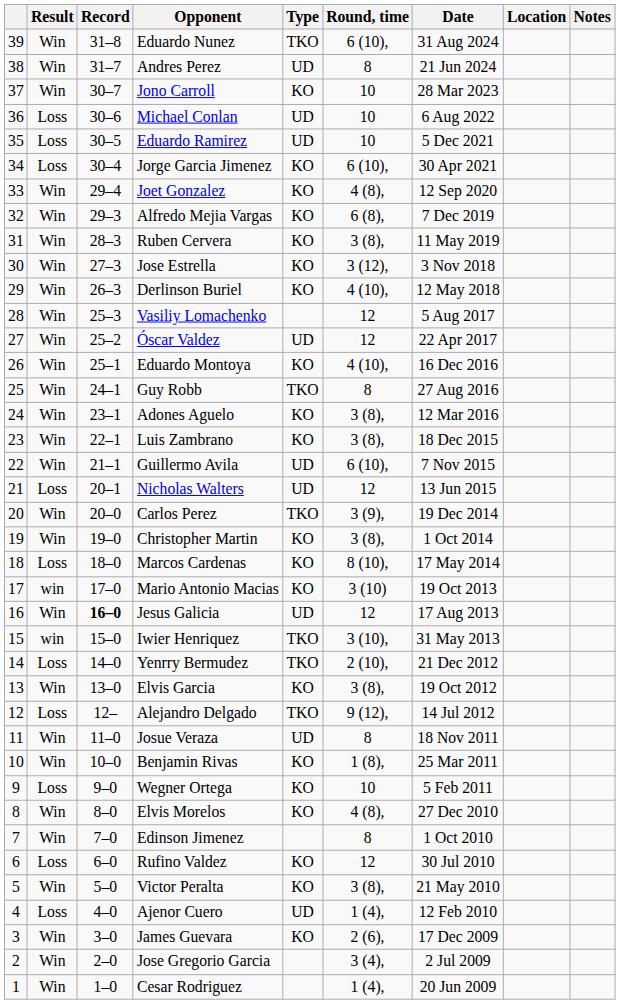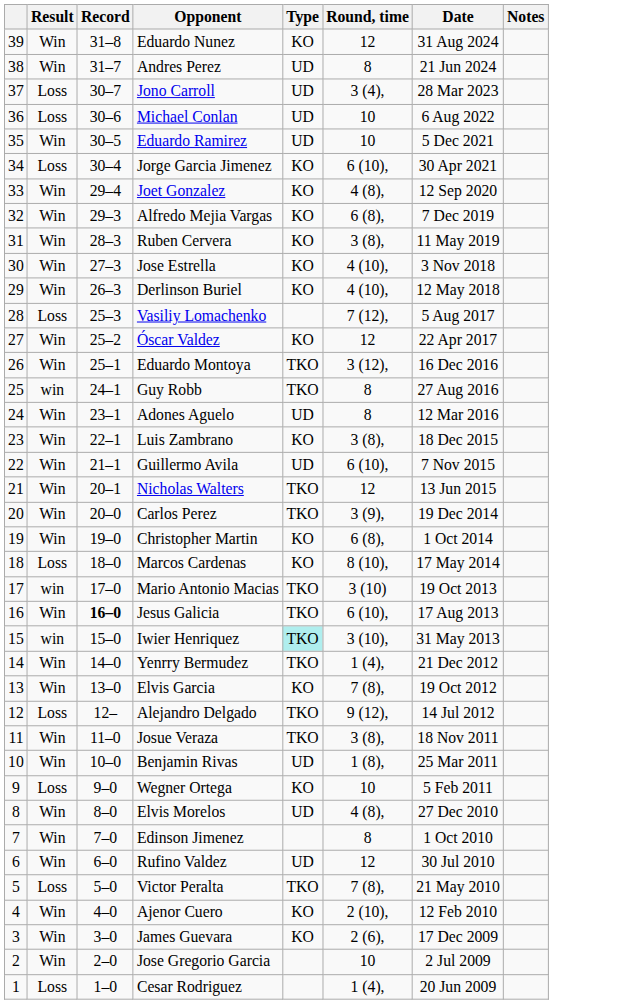- column: Location
Eduardo Nunez | Type: TKO -> KO
Eduardo Nunez | Round, time: 6 (10), -> 12
Jono Carroll | Result: Win -> Loss
Jono Carroll | Type: KO -> UD
Jono Carroll | Round, time: 10 -> 3 (4),
Eduardo Ramirez | Result: Loss -> Win
Jose Estrella | Round, time: 3 (12), -> 4 (10),
Vasiliy Lomachenko | Result: Win -> Loss
Vasiliy Lomachenko | Round, time: 12 -> 7 (12),
Óscar Valdez | Type: UD -> KO
Eduardo Montoya | Type: KO -> TKO
Eduardo Montoya | Round, time: 4 (10), -> 3 (12),
Guy Robb | Result: Win -> win
Adones Aguelo | Type: KO -> UD
Adones Aguelo | Round, time: 3 (8), -> 8
Nicholas Walters | Result: Loss -> Win
Nicholas Walters | Type: UD -> TKO
Christopher Martin | Round, time: 3 (8), -> 6 (8),
Mario Antonio Macias | Type: KO -> TKO
Jesus Galicia | Type: UD -> TKO
Jesus Galicia | Round, time: 12 -> 6 (10),
Iwier Henriquez | Type: no background -> paleturquoise background
Yenrry Bermudez | Result: Loss -> Win
Yenrry Bermudez | Round, time: 2 (10), -> 1 (4),
Elvis Garcia | Round, time: 3 (8), -> 7 (8),
Josue Veraza | Type: UD -> TKO
Josue Veraza | Round, time: 8 -> 3 (8),
Benjamin Rivas | Type: KO -> UD
Elvis Morelos | Type: KO -> UD
Rufino Valdez | Result: Loss -> Win
Rufino Valdez | Type: KO -> UD
Victor Peralta | Result: Win -> Loss
Victor Peralta | Type: KO -> TKO
Victor Peralta | Round, time: 3 (8), -> 7 (8),
Ajenor Cuero | Result: Loss -> Win
Ajenor Cuero | Type: UD -> KO
Ajenor Cuero | Round, time: 1 (4), -> 2 (10),
Jose Gregorio Garcia | Round, time: 3 (4), -> 10
Cesar Rodriguez | Result: Win -> Loss
